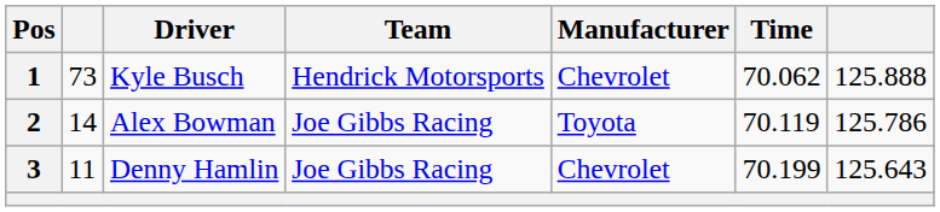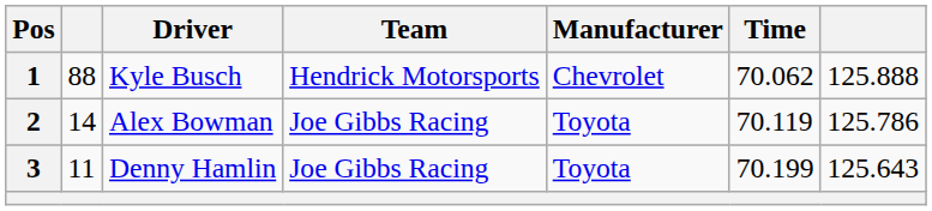1 | column 2: 73 -> 88
3 | Manufacturer: Chevrolet -> Toyota
